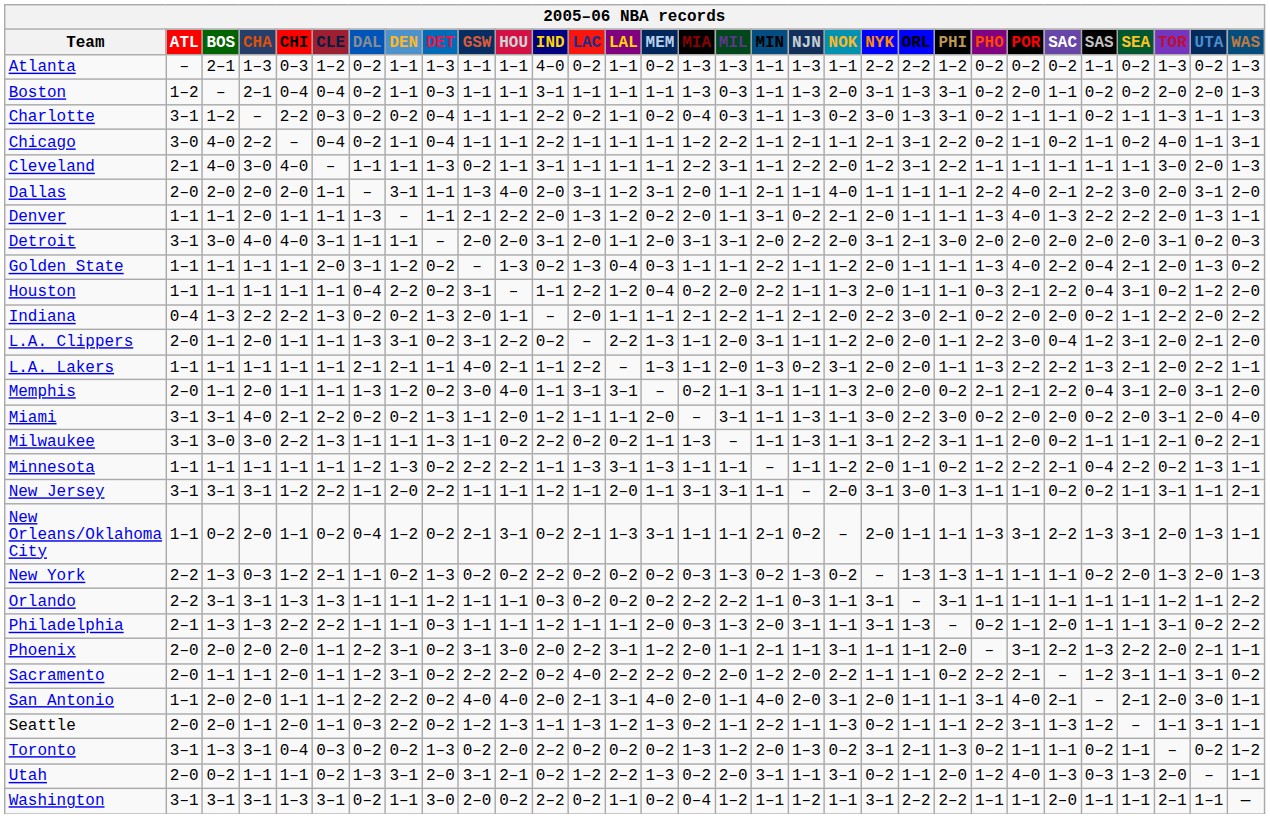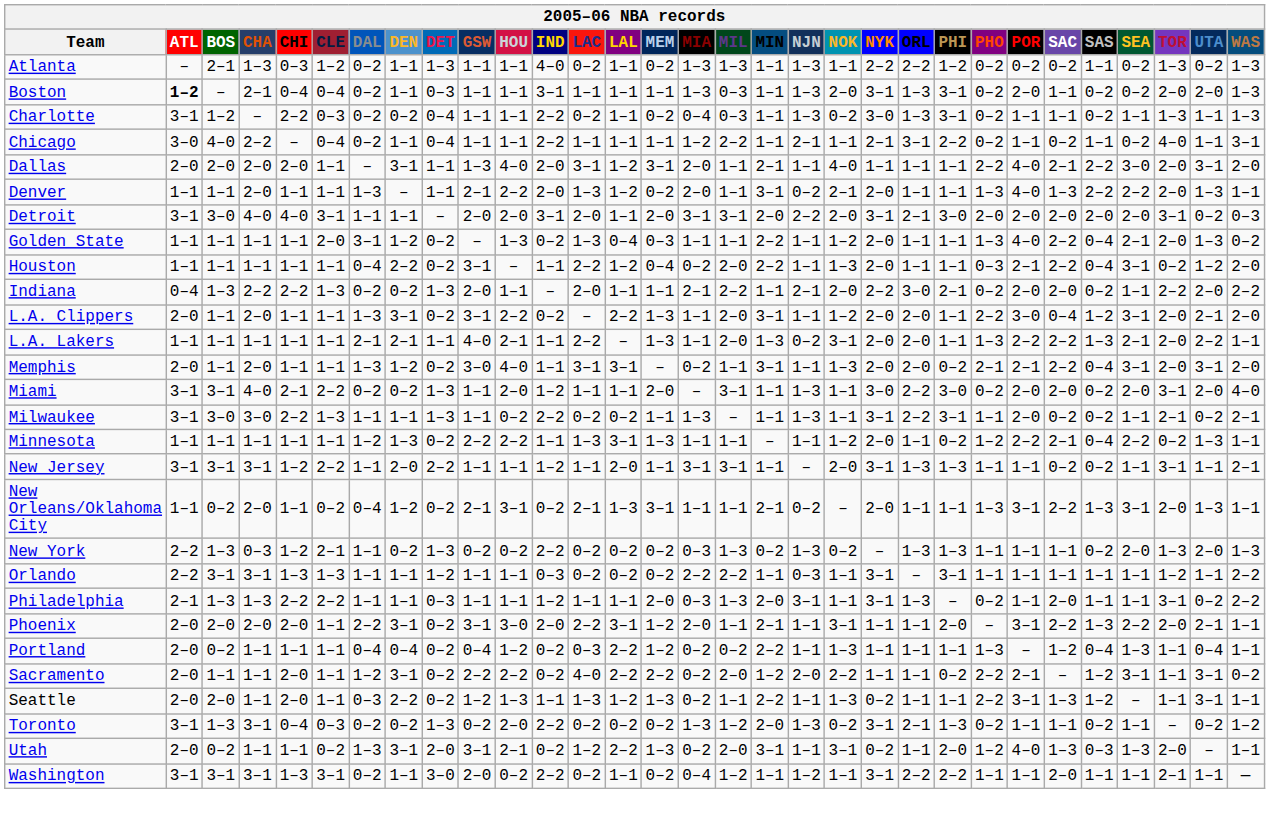Boston | ATL: normal -> bold
- row: Cleveland | 2–1 | 4–0 | 3–0 | 4–0 | – | 1–1 | 1–1 | 1–3 | 0–2 | 1–1 | 3–1 | 1–1 | 1–1 | 1–1 | 2–2 | 3–1 | 1–1 | 2–2 | 2–0 | 1–2 | 3–1 | 2–2 | 1–1 | 1–1 | 1–1 | 1–1 | 1–1 | 3–0 | 2–0 | 1–3
Milwaukee | SAS: 1–1 -> 0–2
New Jersey | ORL: 3–0 -> 1–3
+ row: Portland | 2–0 | 0–2 | 1–1 | 1–1 | 1–1 | 0–4 | 0–4 | 0–2 | 0–4 | 1–2 | 0–2 | 0–3 | 2–2 | 1–2 | 0–2 | 0–2 | 2–2 | 1–1 | 1–3 | 1–1 | 1–1 | 1–1 | 1–3 | – | 1–2 | 0–4 | 1–3 | 1–1 | 0–4 | 1–1
- row: San Antonio | 1–1 | 2–0 | 2–0 | 1–1 | 1–1 | 2–2 | 2–2 | 0–2 | 4–0 | 4–0 | 2–0 | 2–1 | 3–1 | 4–0 | 2–0 | 1–1 | 4–0 | 2–0 | 3–1 | 2–0 | 1–1 | 1–1 | 3–1 | 4–0 | 2–1 | – | 2–1 | 2–0 | 3–0 | 1–1
